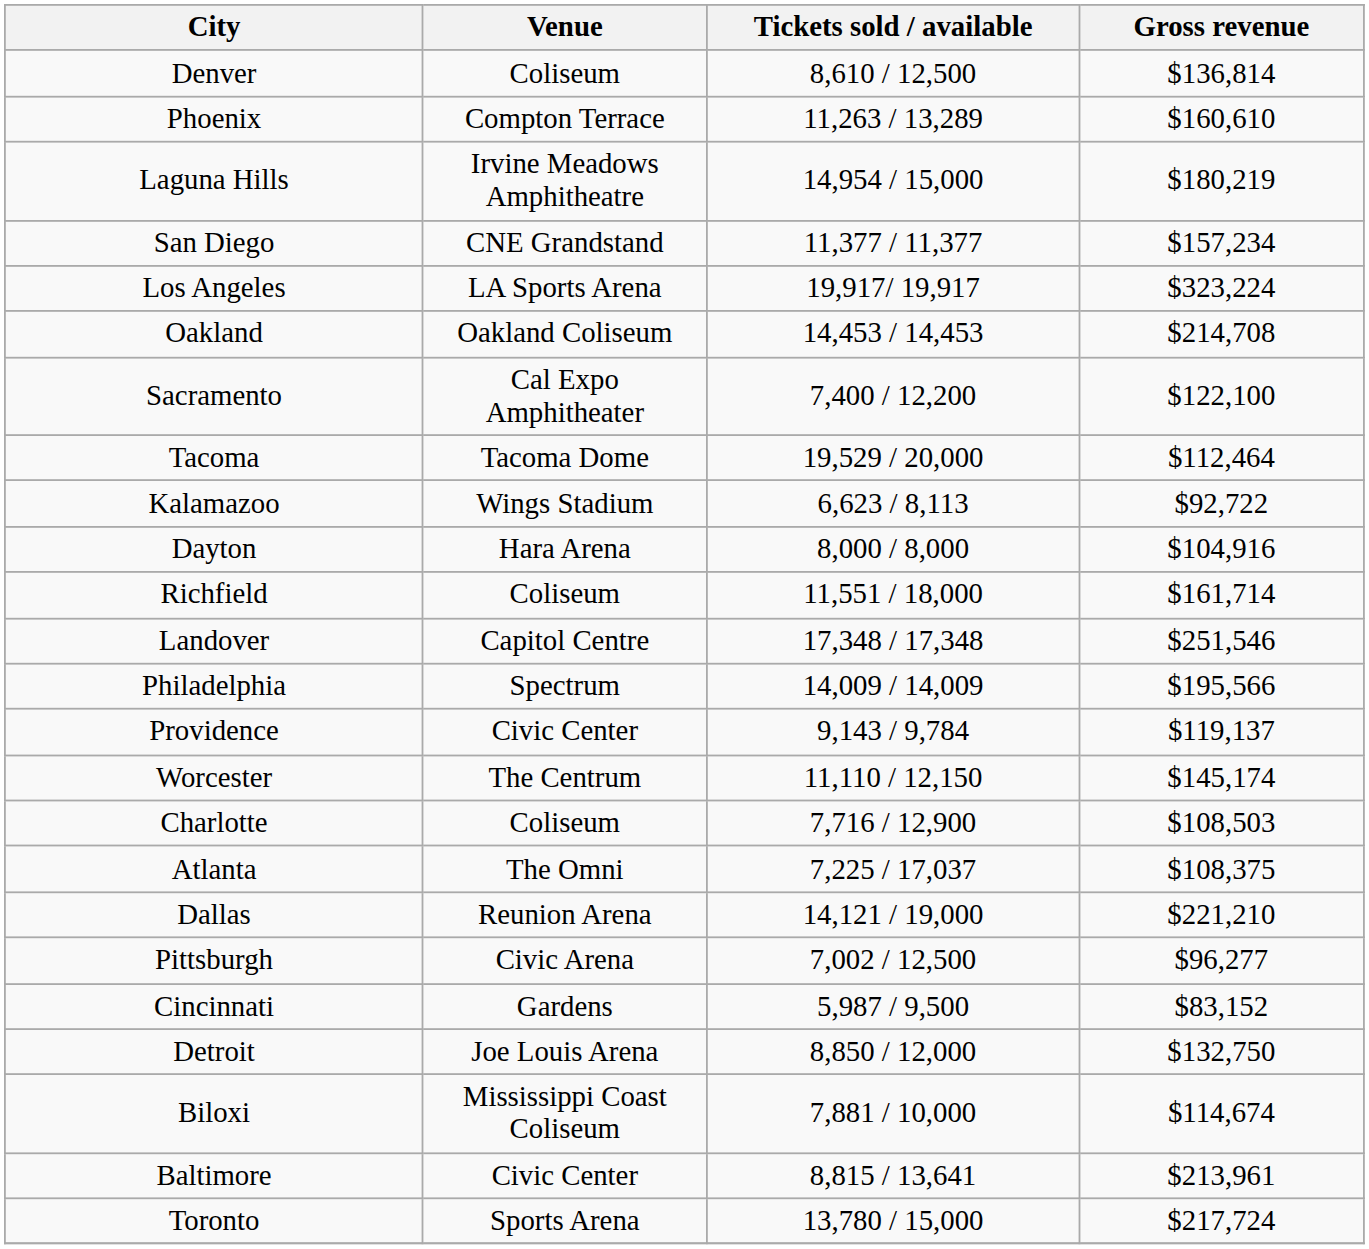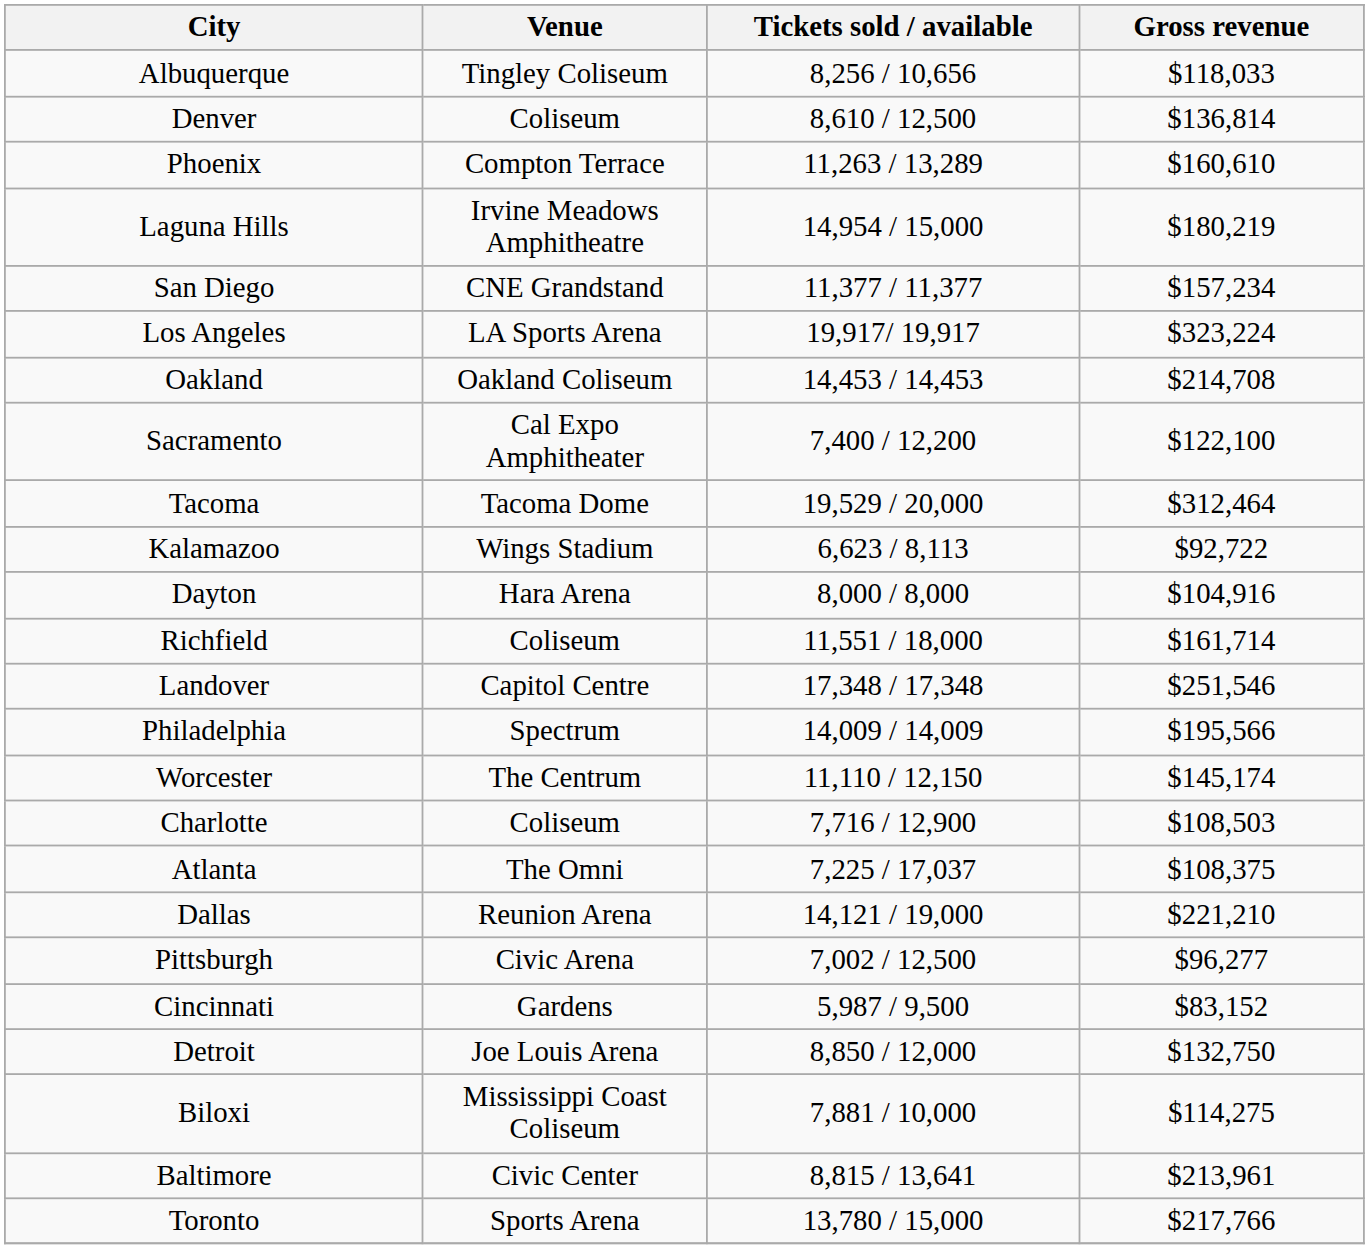+ row: Albuquerque | Tingley Coliseum | 8,256 / 10,656 | $118,033
Tacoma | Gross revenue: $112,464 -> $312,464
- row: Providence | Civic Center | 9,143 / 9,784 | $119,137
Biloxi | Gross revenue: $114,674 -> $114,275
Toronto | Gross revenue: $217,724 -> $217,766
